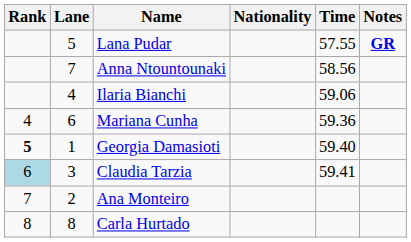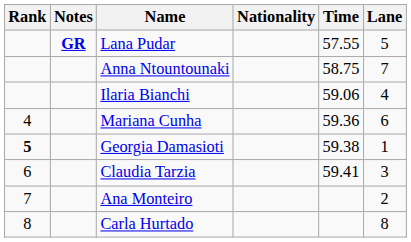columns swapped: Lane <-> Notes
Anna Ntountounaki | Time: 58.56 -> 58.75
Georgia Damasioti | Time: 59.40 -> 59.38
Claudia Tarzia | Rank: lightblue background -> no background
